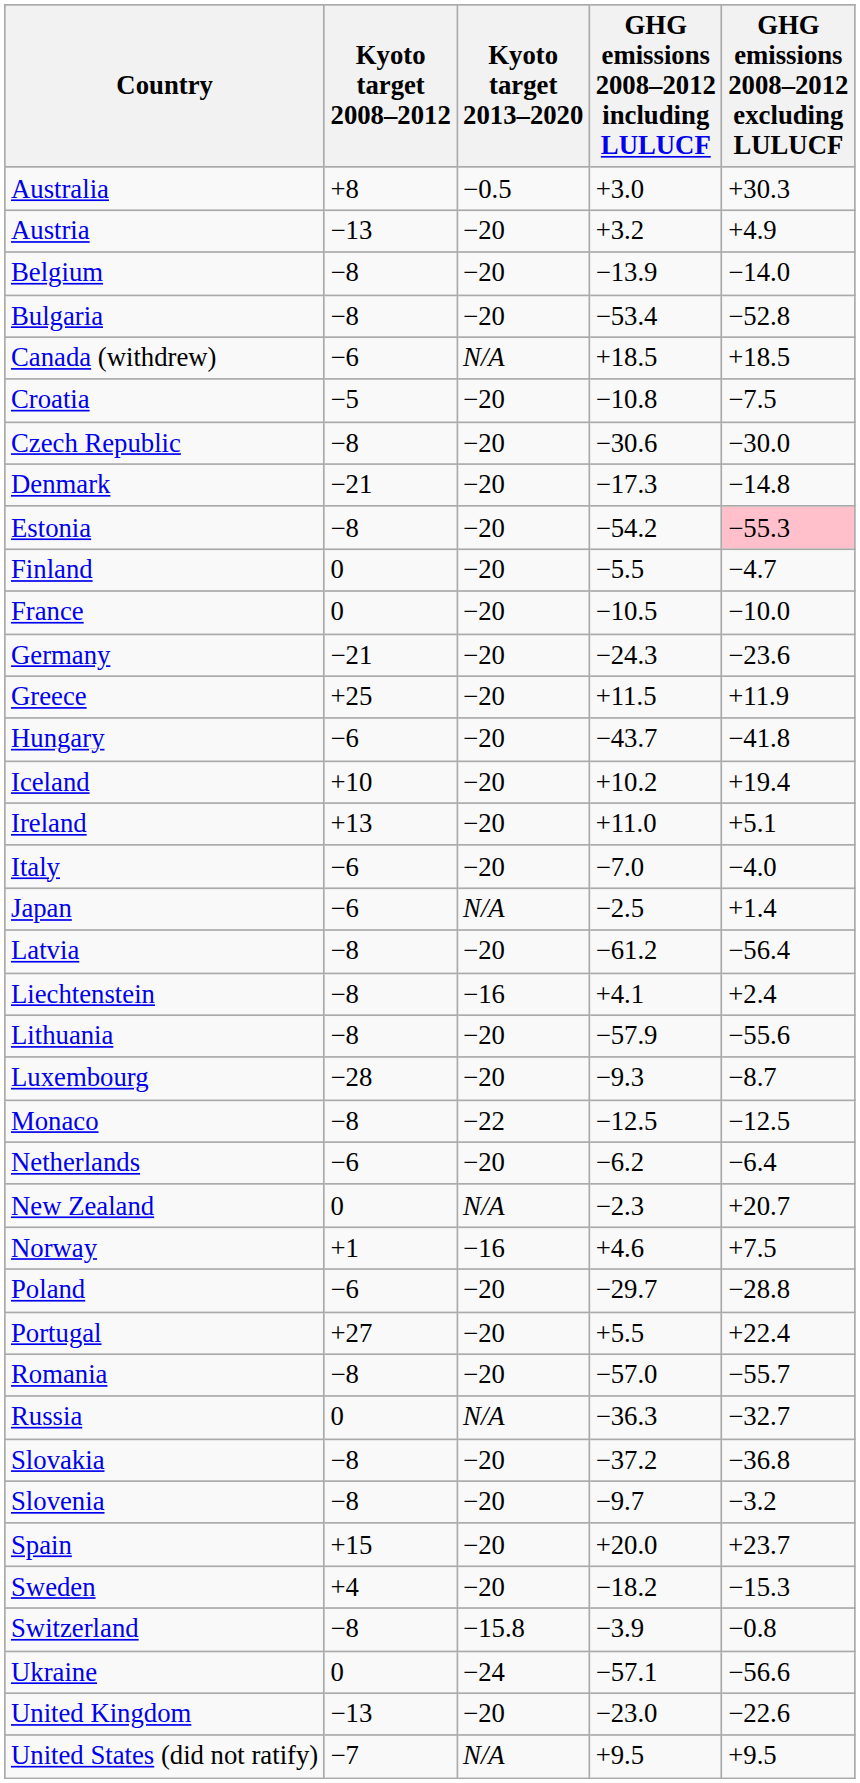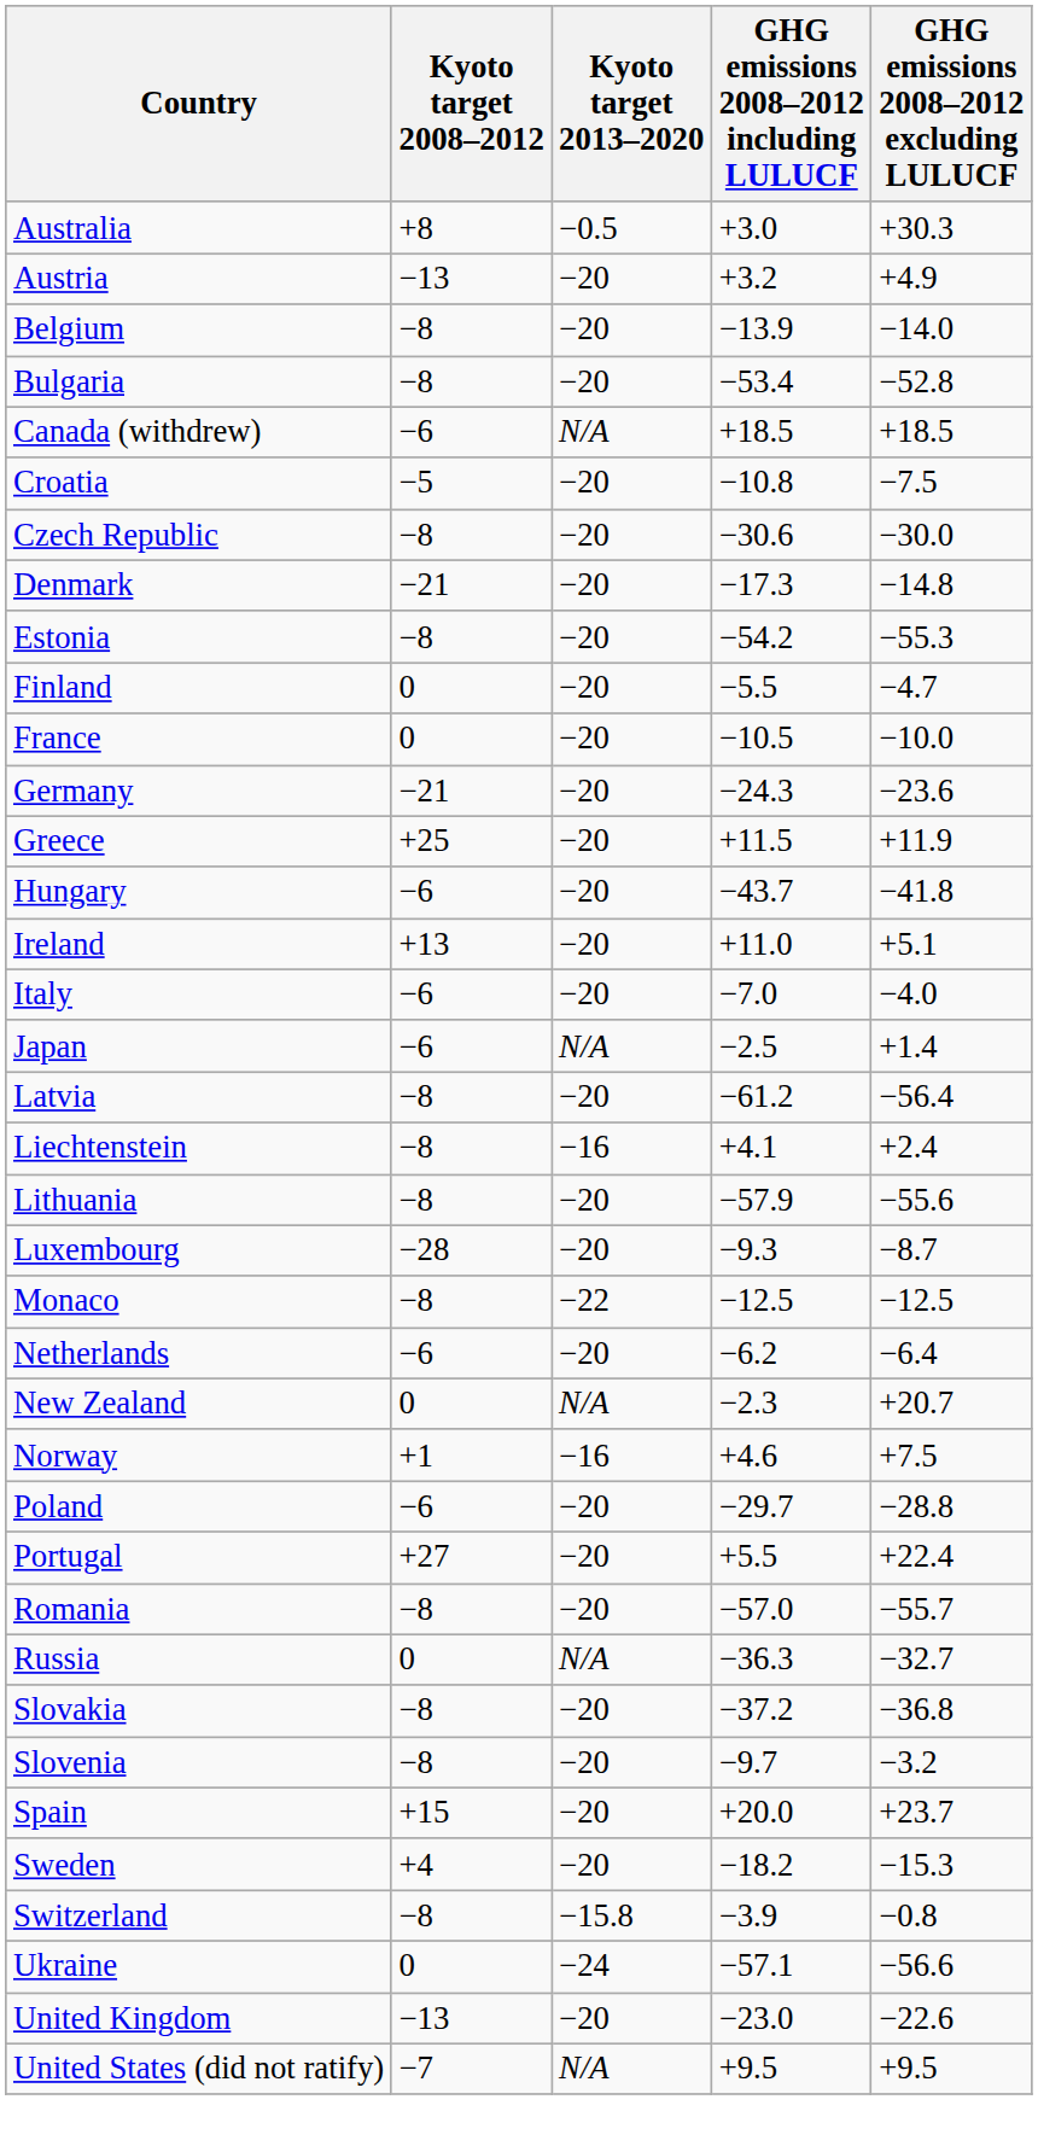Estonia | GHG emissions 2008–2012 excluding LULUCF: pink background -> no background
- row: Iceland | +10 | −20 | +10.2 | +19.4
